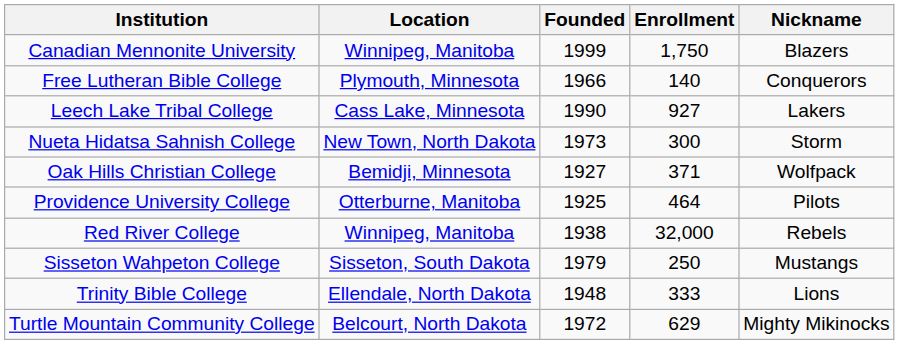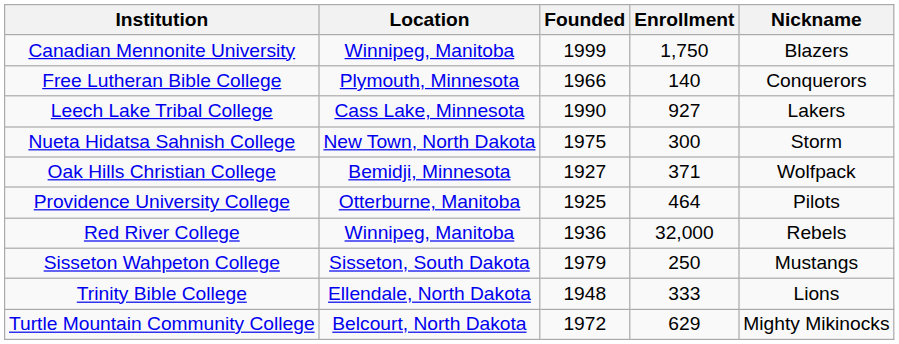Nueta Hidatsa Sahnish College | Founded: 1973 -> 1975
Red River College | Founded: 1938 -> 1936
